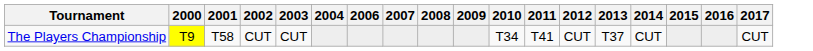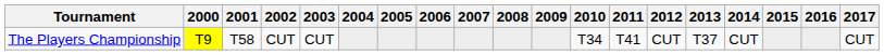+ column: 2005
